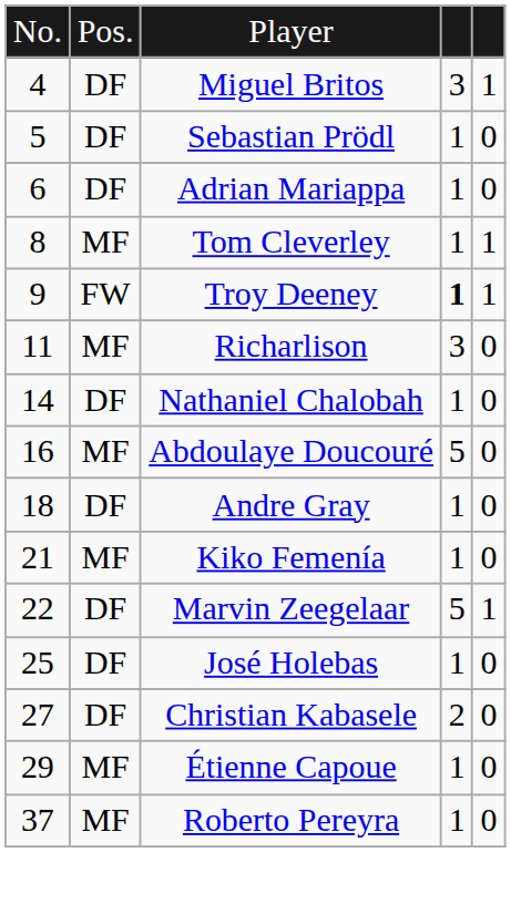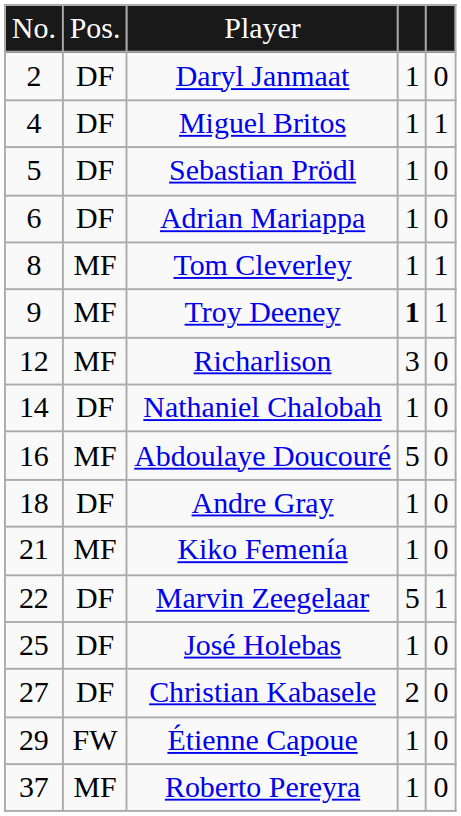+ row: 2 | DF | Daryl Janmaat | 1 | 0
Miguel Britos | column 4: 3 -> 1
Troy Deeney | column 2: FW -> MF
Richarlison | column 1: 11 -> 12
Étienne Capoue | column 2: MF -> FW
